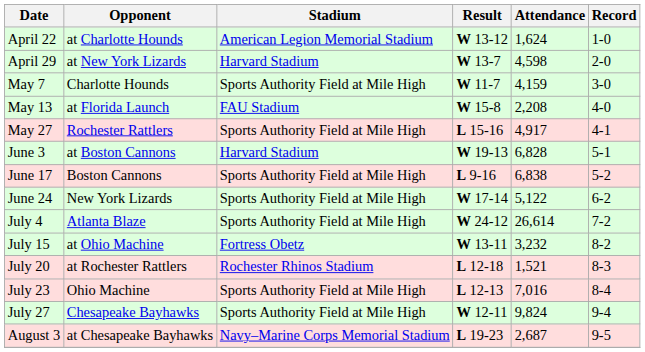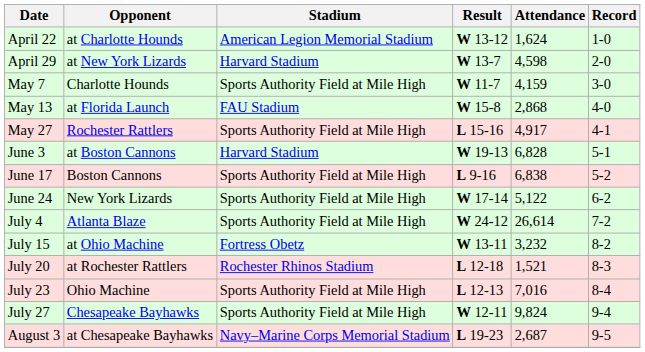May 13 | Attendance: 2,208 -> 2,868
